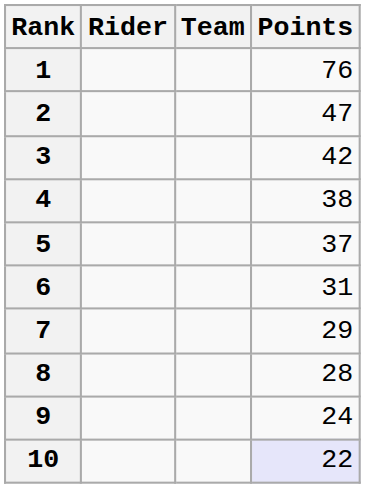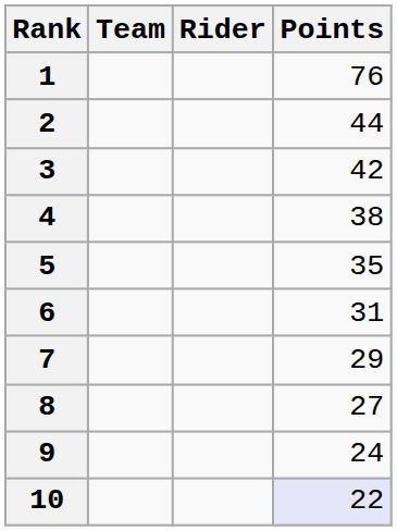columns swapped: Rider <-> Team
2 | Points: 47 -> 44
5 | Points: 37 -> 35
8 | Points: 28 -> 27
